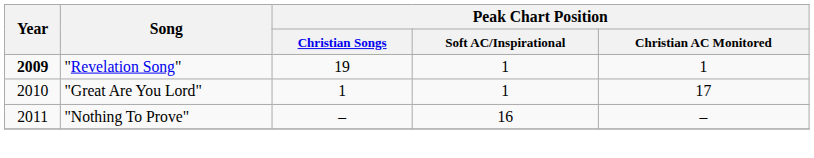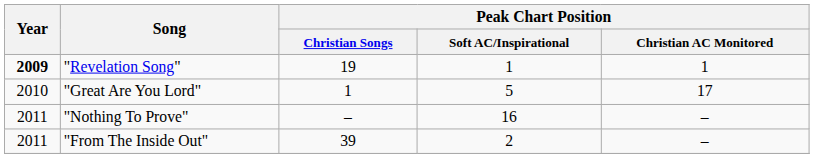"Great Are You Lord" | Peak Chart Position / Soft AC/Inspirational: 1 -> 5
+ row: 2011 | "From The Inside Out" | 39 | 2 | –
